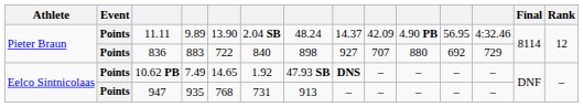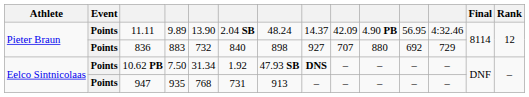836 | column 5: 722 -> 732
10.62 PB | column 4: 7.49 -> 7.50
10.62 PB | column 5: 14.65 -> 31.34
